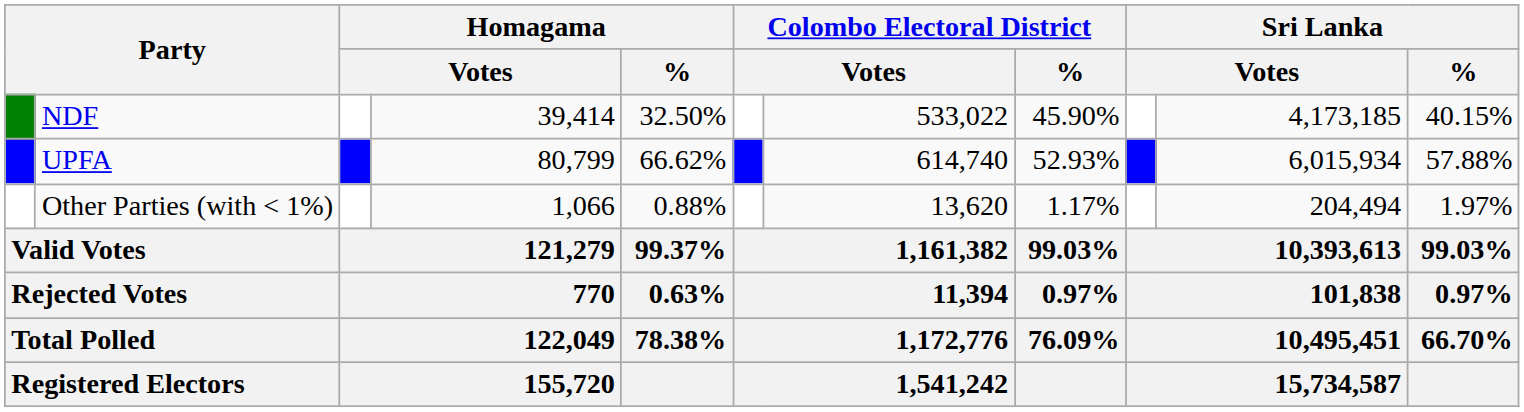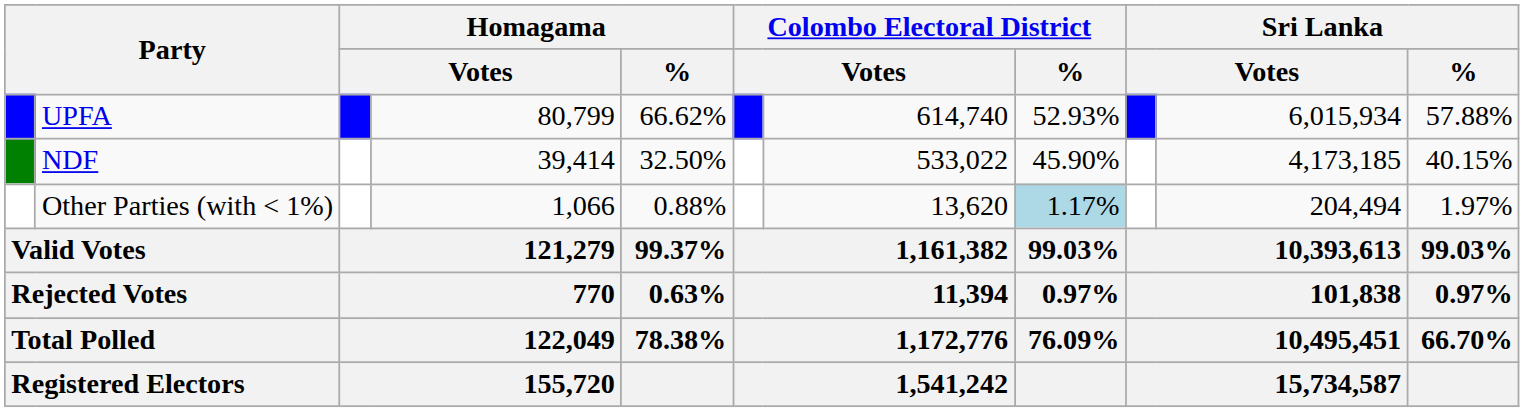rows swapped: UPFA <-> NDF
Other Parties (with < 1%) | Colombo Electoral District / %: no background -> lightblue background
